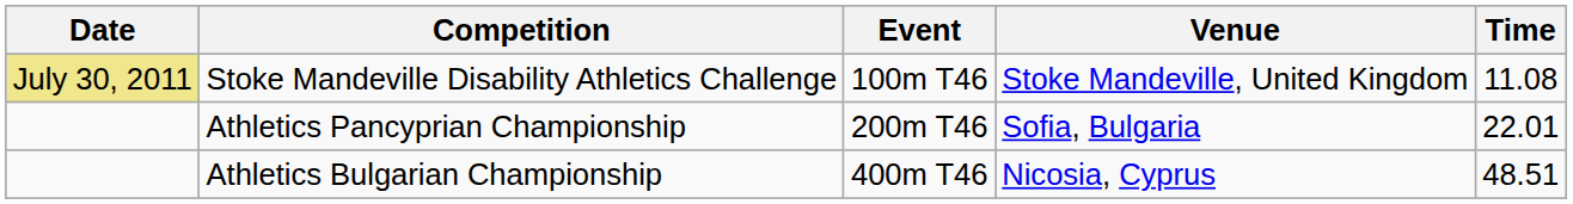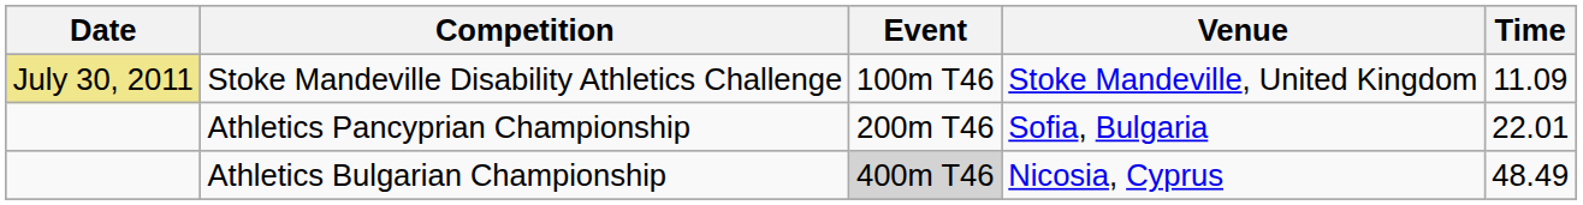Stoke Mandeville Disability Athletics Challenge | Time: 11.08 -> 11.09
Athletics Bulgarian Championship | Event: no background -> lightgrey background
Athletics Bulgarian Championship | Time: 48.51 -> 48.49
